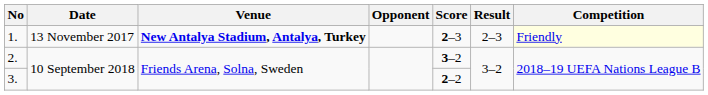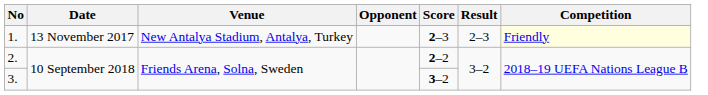1. | Venue: bold -> normal
2. | Score: 3–2 -> 2–2
3. | Score: 2–2 -> 3–2
